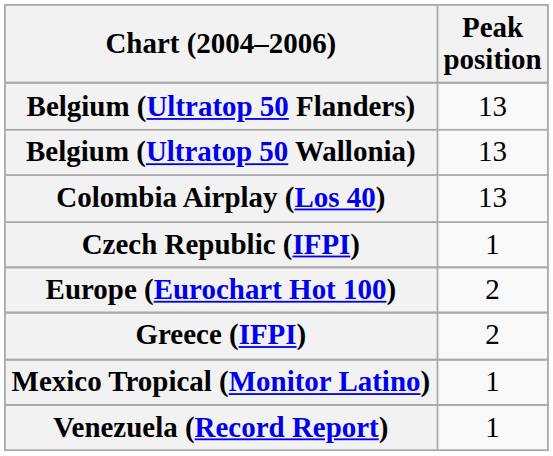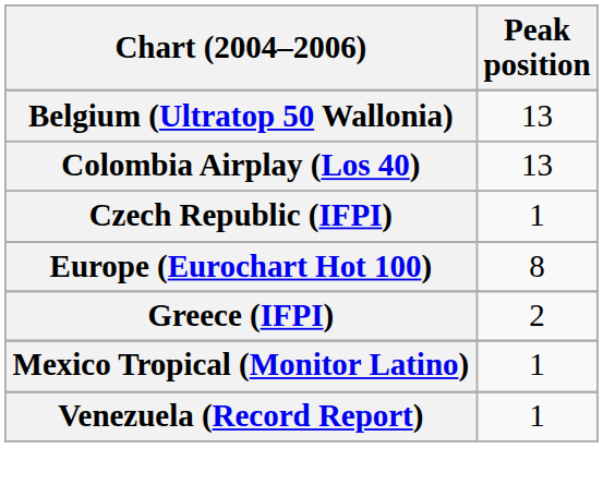- row: Belgium (Ultratop 50 Flanders) | 13
Europe (Eurochart Hot 100) | Peak position: 2 -> 8
